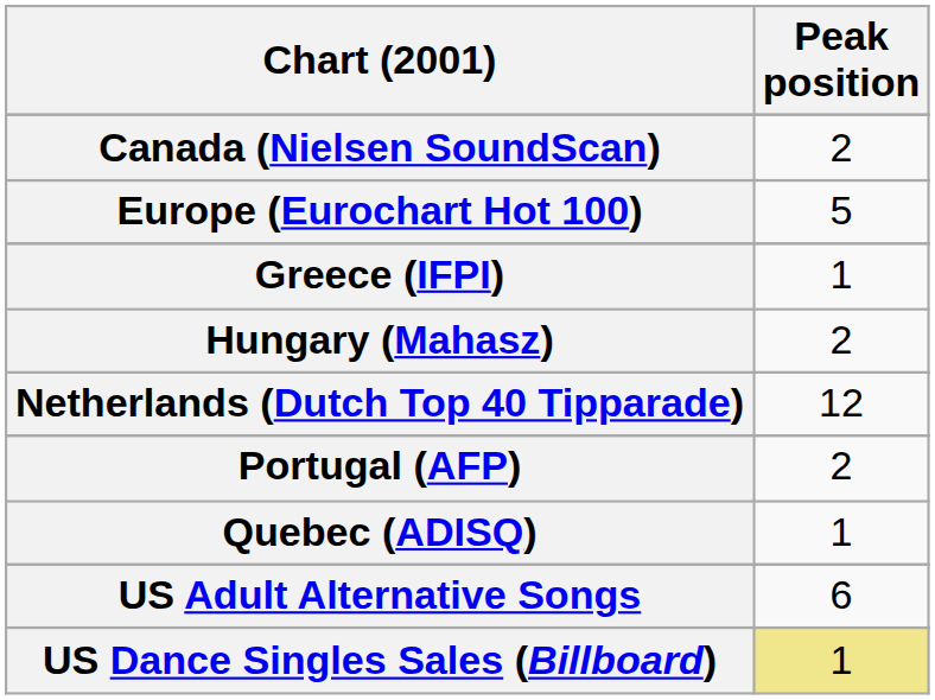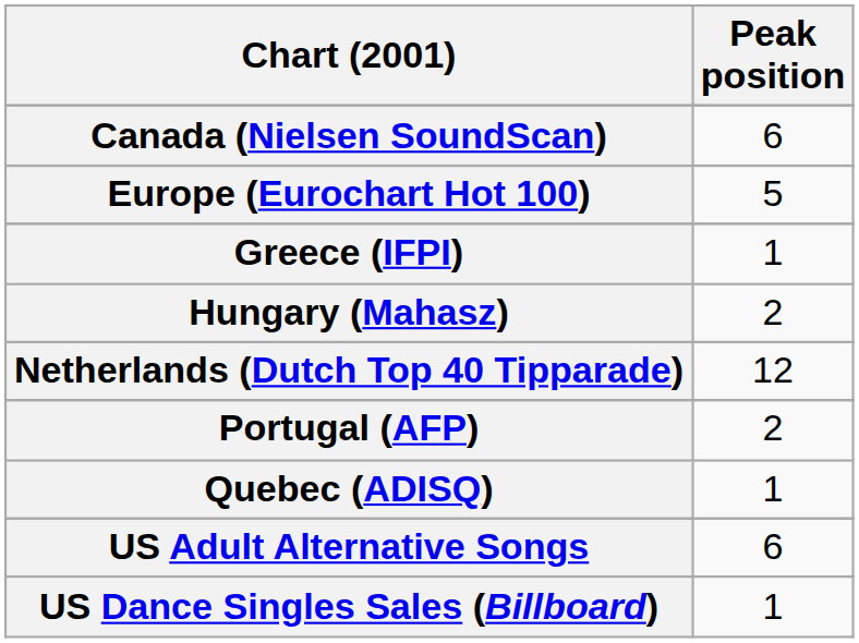Canada (Nielsen SoundScan) | Peak position: 2 -> 6
US Dance Singles Sales (Billboard) | Peak position: khaki background -> no background
